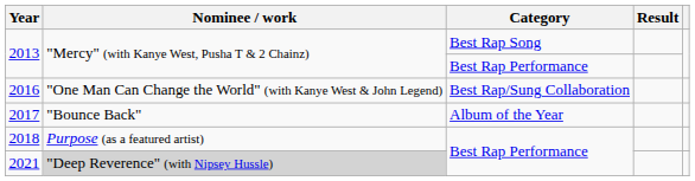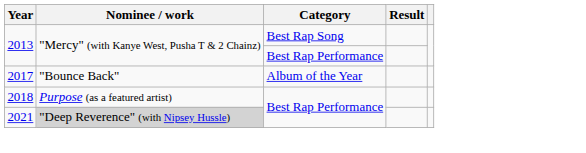- row: 2016 | "One Man Can Change the World" (with Kanye West & John Legend) | Best Rap/Sung Collaboration
